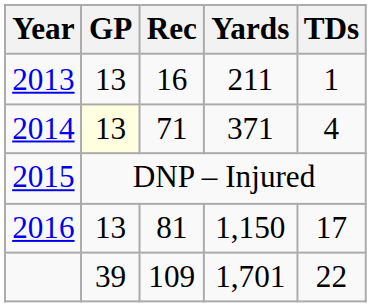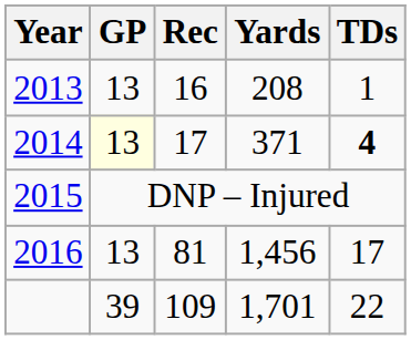2013 | Yards: 211 -> 208
2014 | Rec: 71 -> 17
2014 | TDs: normal -> bold
2016 | Yards: 1,150 -> 1,456
